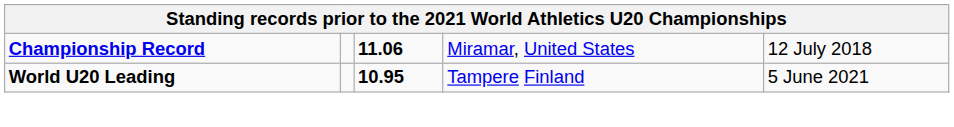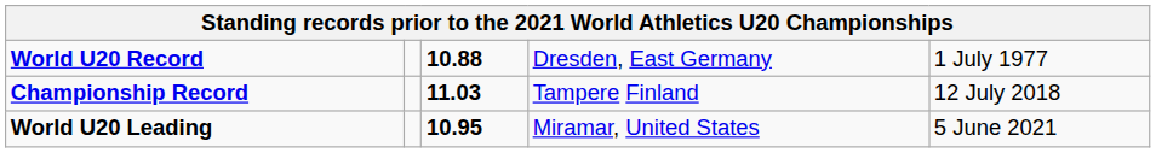+ row: World U20 Record | 10.88 | Dresden, East Germany | 1 July 1977
Championship Record | column 3: 11.06 -> 11.03
Championship Record | column 4: Miramar, United States -> Tampere Finland
World U20 Leading | column 4: Tampere Finland -> Miramar, United States
